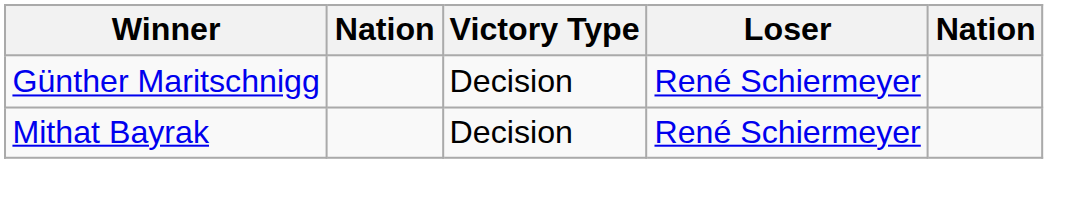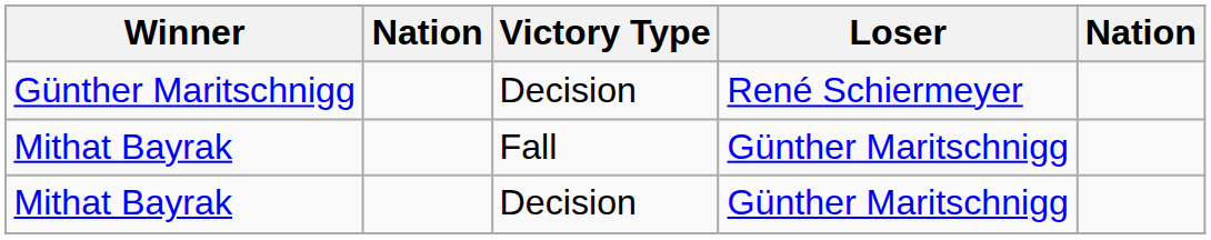+ row: Mithat Bayrak | Fall | Günther Maritschnigg
Mithat Bayrak / Decision | Loser: René Schiermeyer -> Günther Maritschnigg
